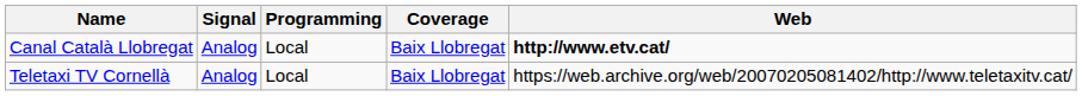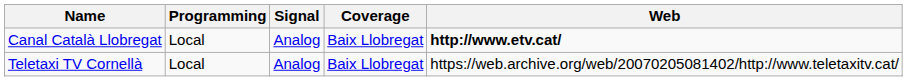columns swapped: Programming <-> Signal
